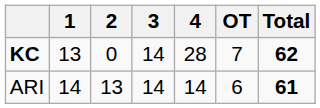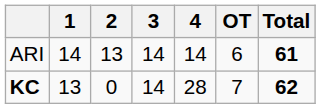rows swapped: ARI <-> KC
